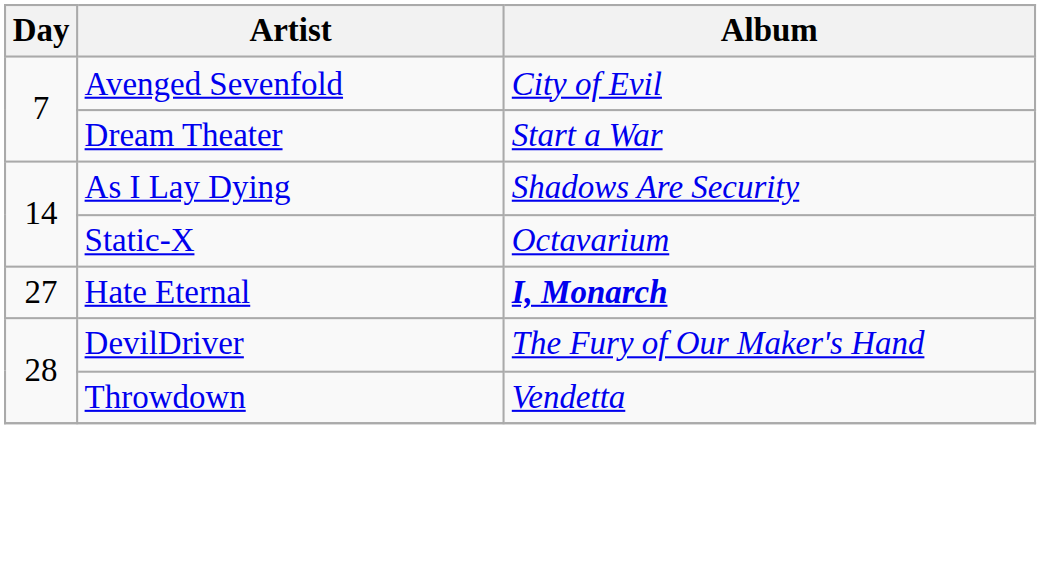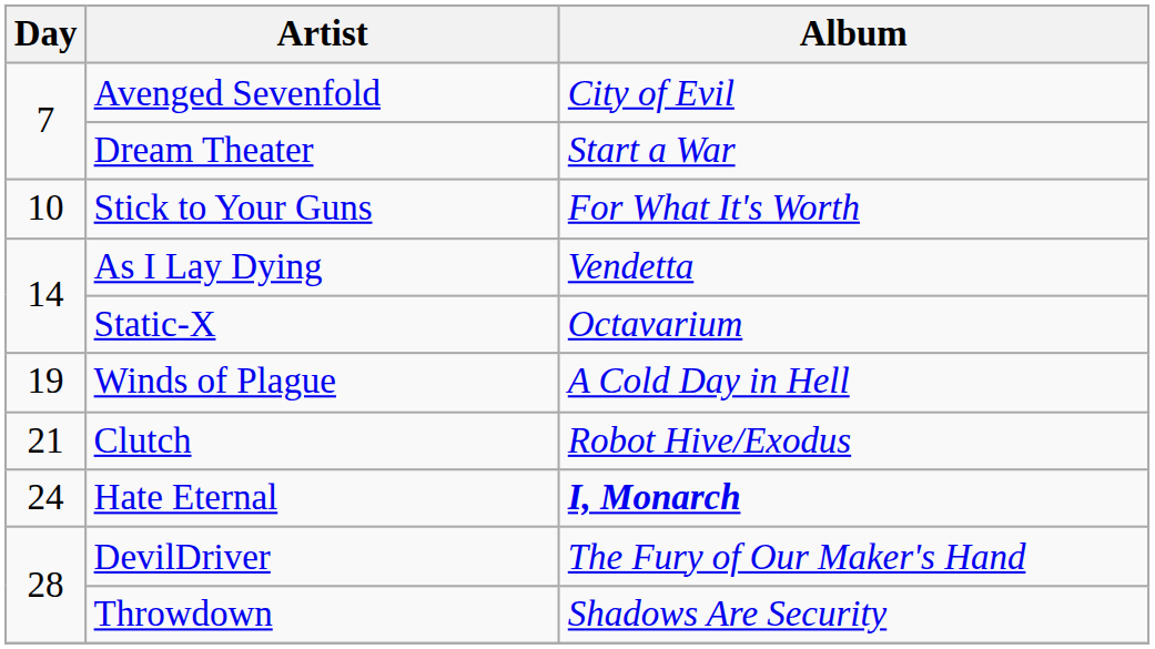+ row: 10 | Stick to Your Guns | For What It's Worth
As I Lay Dying | Album: Shadows Are Security -> Vendetta
+ row: 19 | Winds of Plague | A Cold Day in Hell
+ row: 21 | Clutch | Robot Hive/Exodus
Hate Eternal | Day: 27 -> 24
Throwdown | Album: Vendetta -> Shadows Are Security
